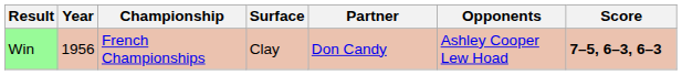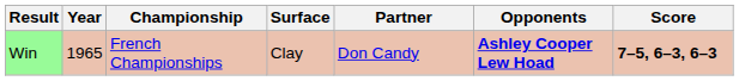Win | Year: 1956 -> 1965
Win | Opponents: normal -> bold
